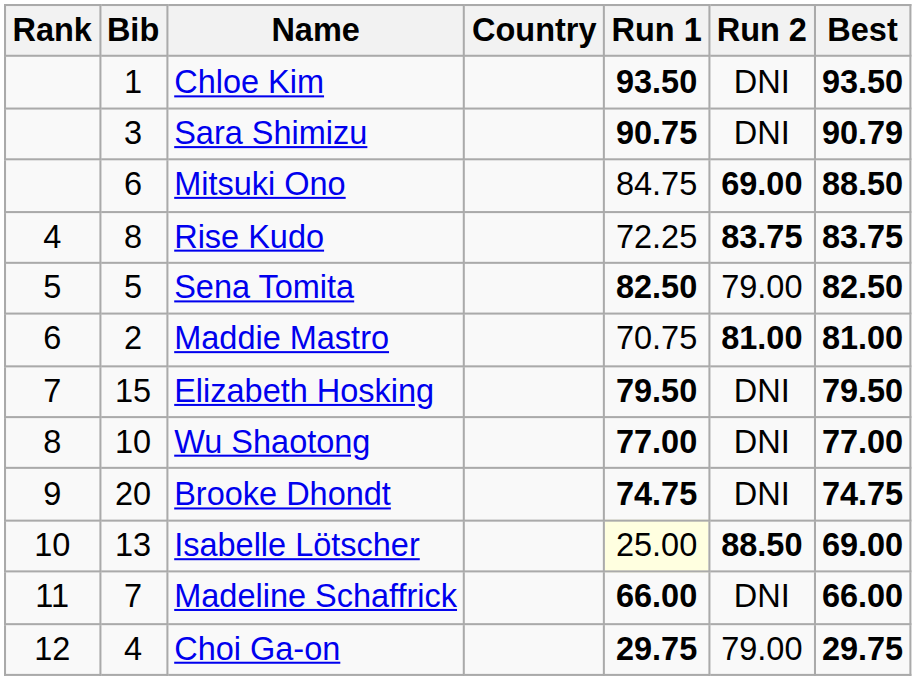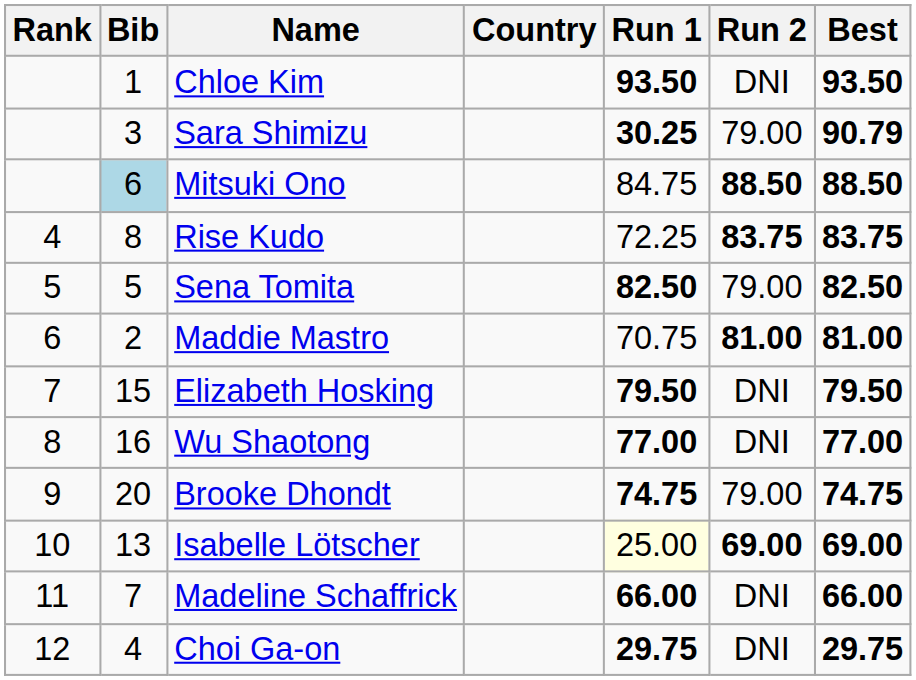Sara Shimizu | Run 1: 90.75 -> 30.25
Sara Shimizu | Run 2: DNI -> 79.00
Mitsuki Ono | Bib: no background -> lightblue background
Mitsuki Ono | Run 2: 69.00 -> 88.50
Wu Shaotong | Bib: 10 -> 16
Brooke Dhondt | Run 2: DNI -> 79.00
Isabelle Lötscher | Run 2: 88.50 -> 69.00
Choi Ga-on | Run 2: 79.00 -> DNI
